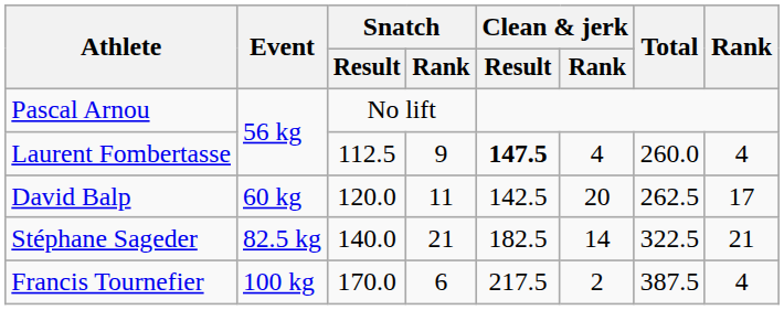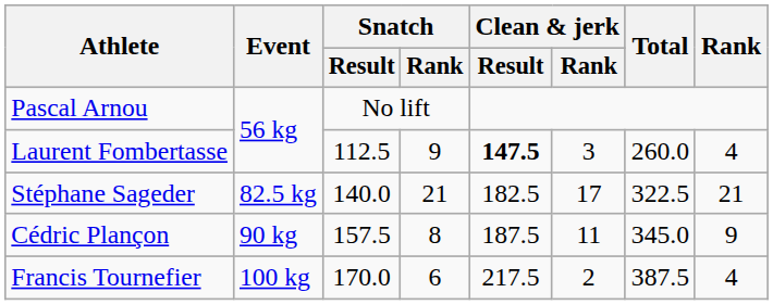Laurent Fombertasse | Clean & jerk / Rank: 4 -> 3
- row: David Balp | 60 kg | 120.0 | 11 | 142.5 | 20 | 262.5 | 17
Stéphane Sageder | Clean & jerk / Rank: 14 -> 17
+ row: Cédric Plançon | 90 kg | 157.5 | 8 | 187.5 | 11 | 345.0 | 9
